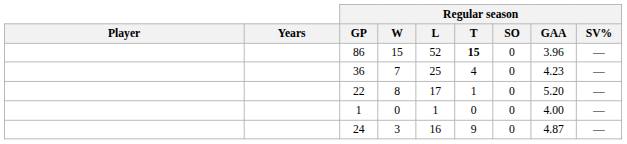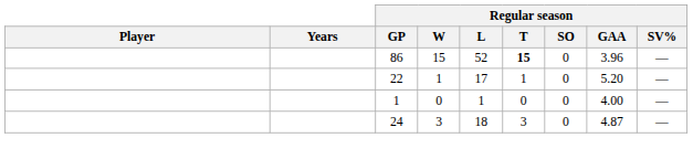- row: 36 | 7 | 25 | 4 | 0 | 4.23 | —
22 | Regular season / W: 8 -> 1
24 | Regular season / L: 16 -> 18
24 | Regular season / T: 9 -> 3
